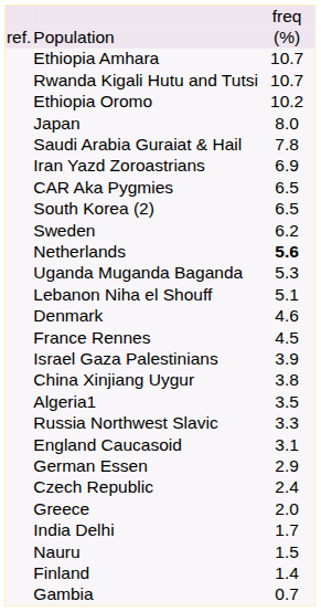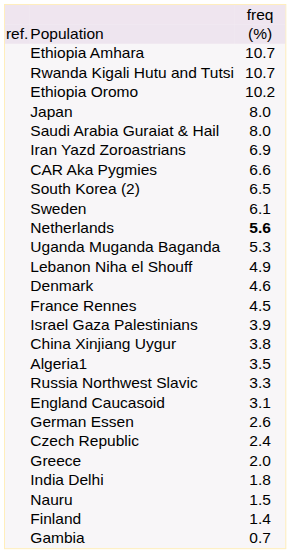Saudi Arabia Guraiat & Hail | column 3: 7.8 -> 8.0
CAR Aka Pygmies | column 3: 6.5 -> 6.6
Sweden | column 3: 6.2 -> 6.1
Lebanon Niha el Shouff | column 3: 5.1 -> 4.9
German Essen | column 3: 2.9 -> 2.6
India Delhi | column 3: 1.7 -> 1.8
